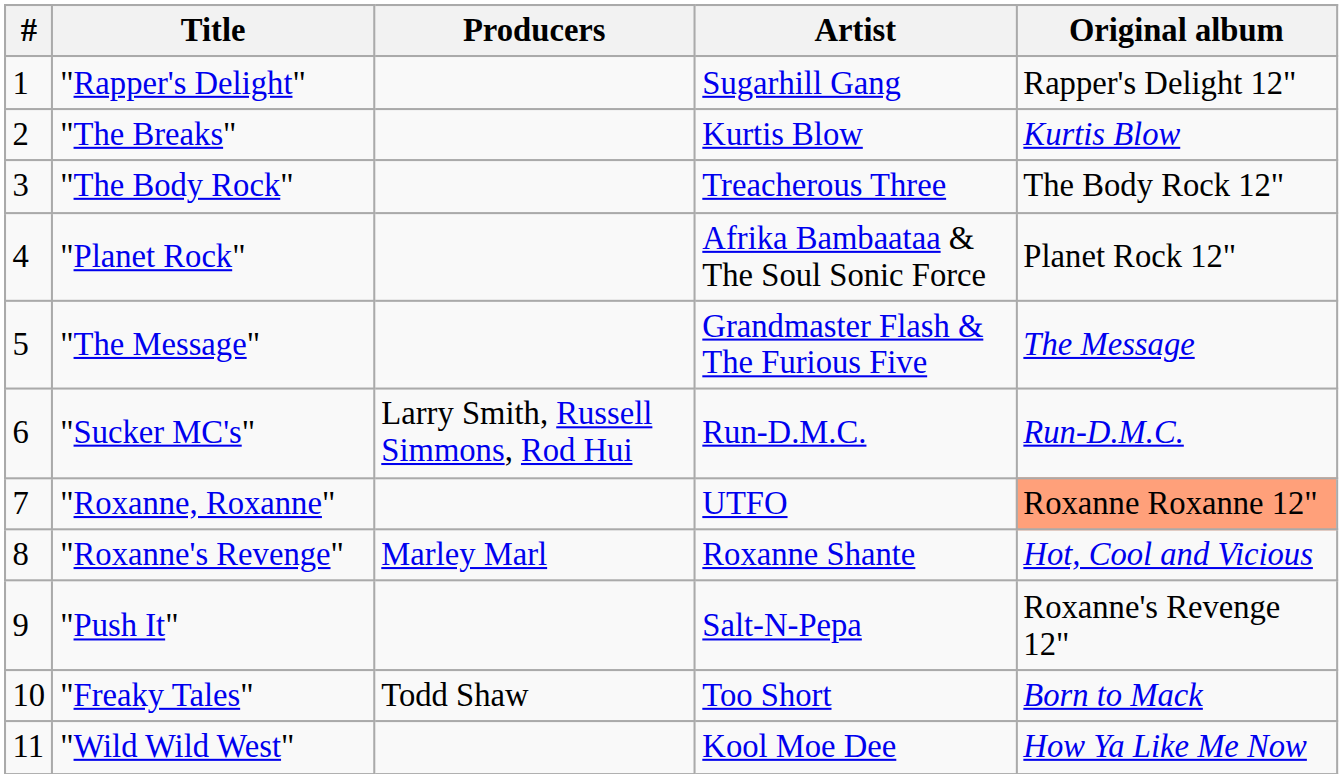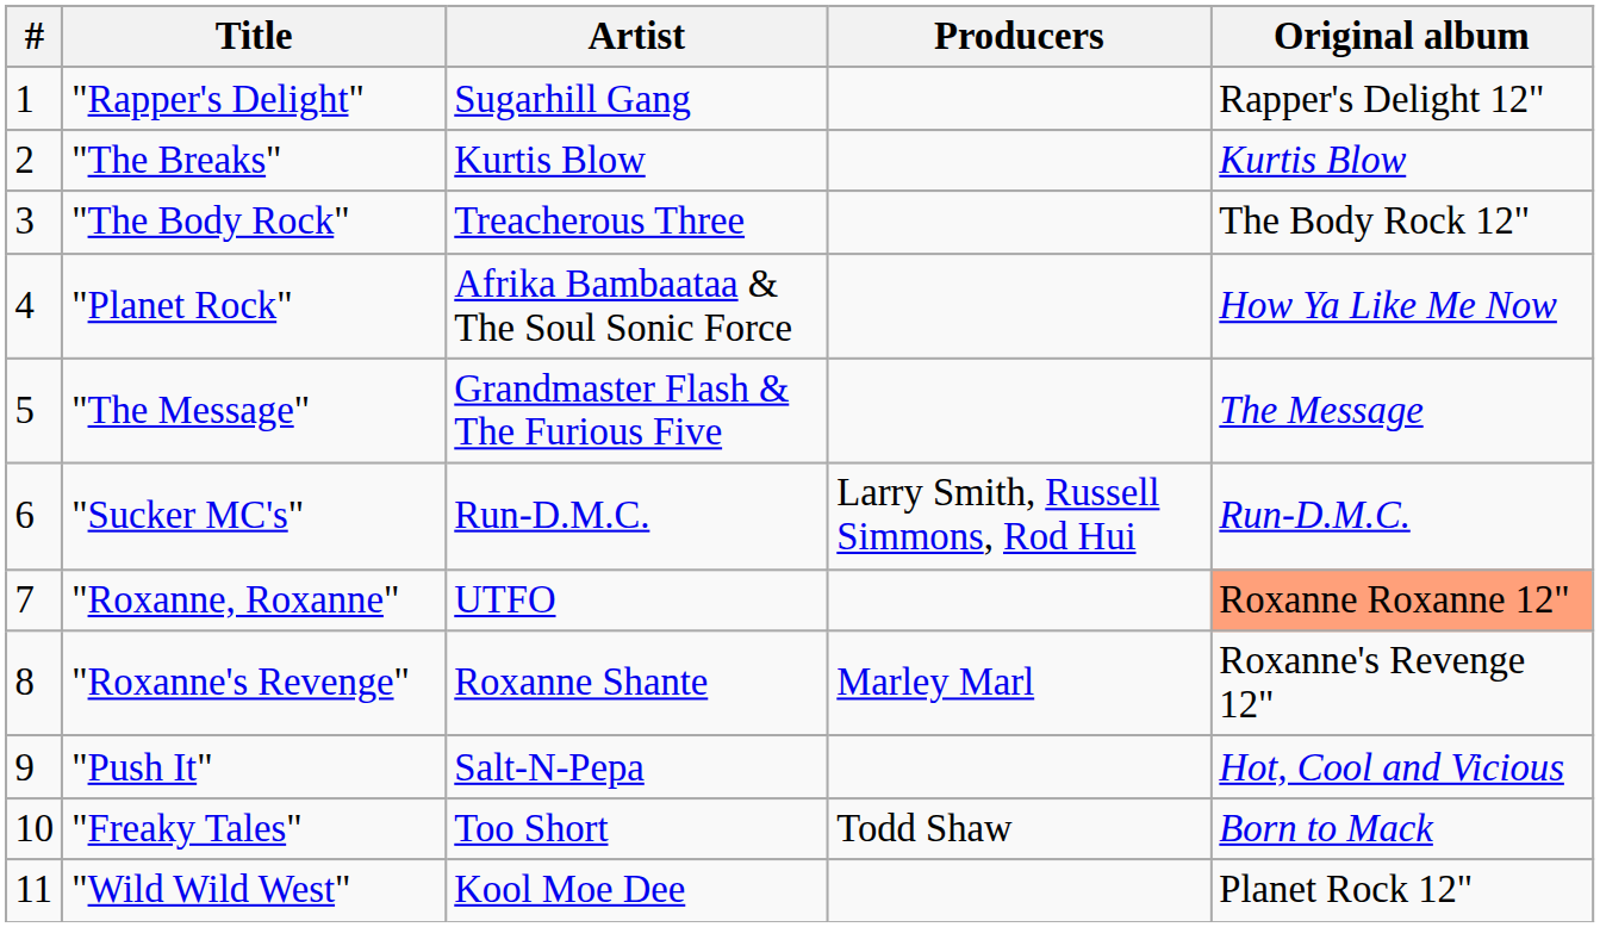columns swapped: Artist <-> Producers
"Planet Rock" | Original album: Planet Rock 12" -> How Ya Like Me Now
"Roxanne's Revenge" | Original album: Hot, Cool and Vicious -> Roxanne's Revenge 12"
"Push It" | Original album: Roxanne's Revenge 12" -> Hot, Cool and Vicious
"Wild Wild West" | Original album: How Ya Like Me Now -> Planet Rock 12"
